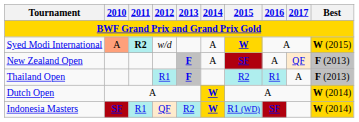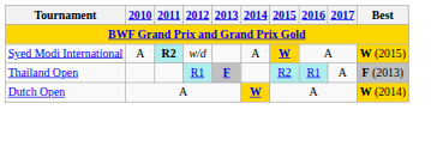Syed Modi International | 2010: lightsalmon background -> no background
- row: New Zealand Open | F | A | SF | A | QF | F (2013)
- row: Indonesia Masters | SF | R1 | QF | R2 | W | R1 (WD) | SF | W (2014)
